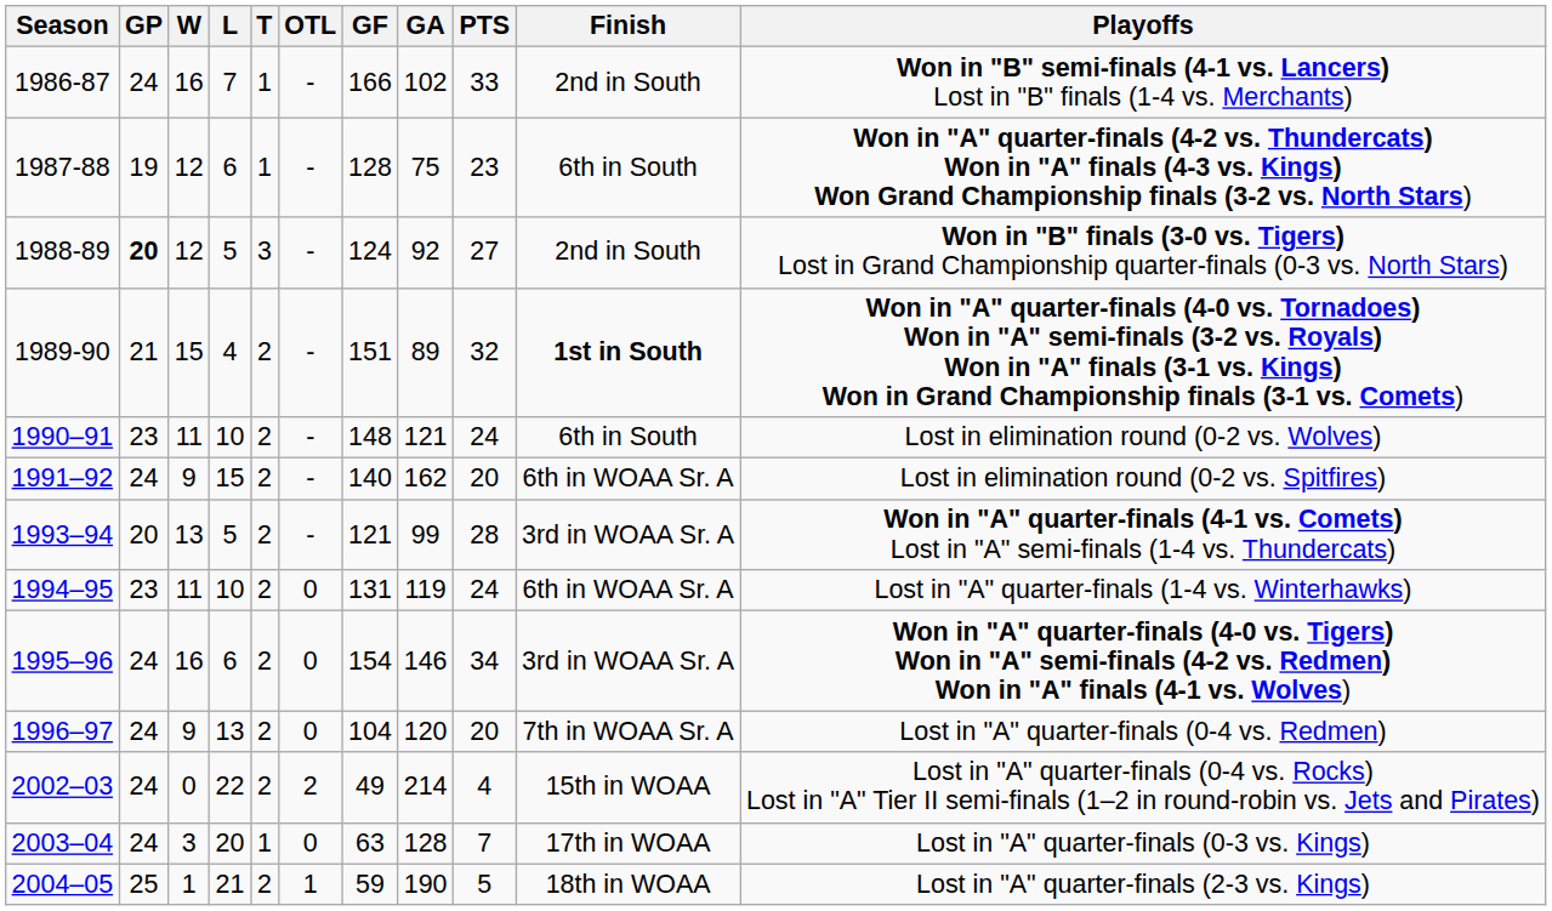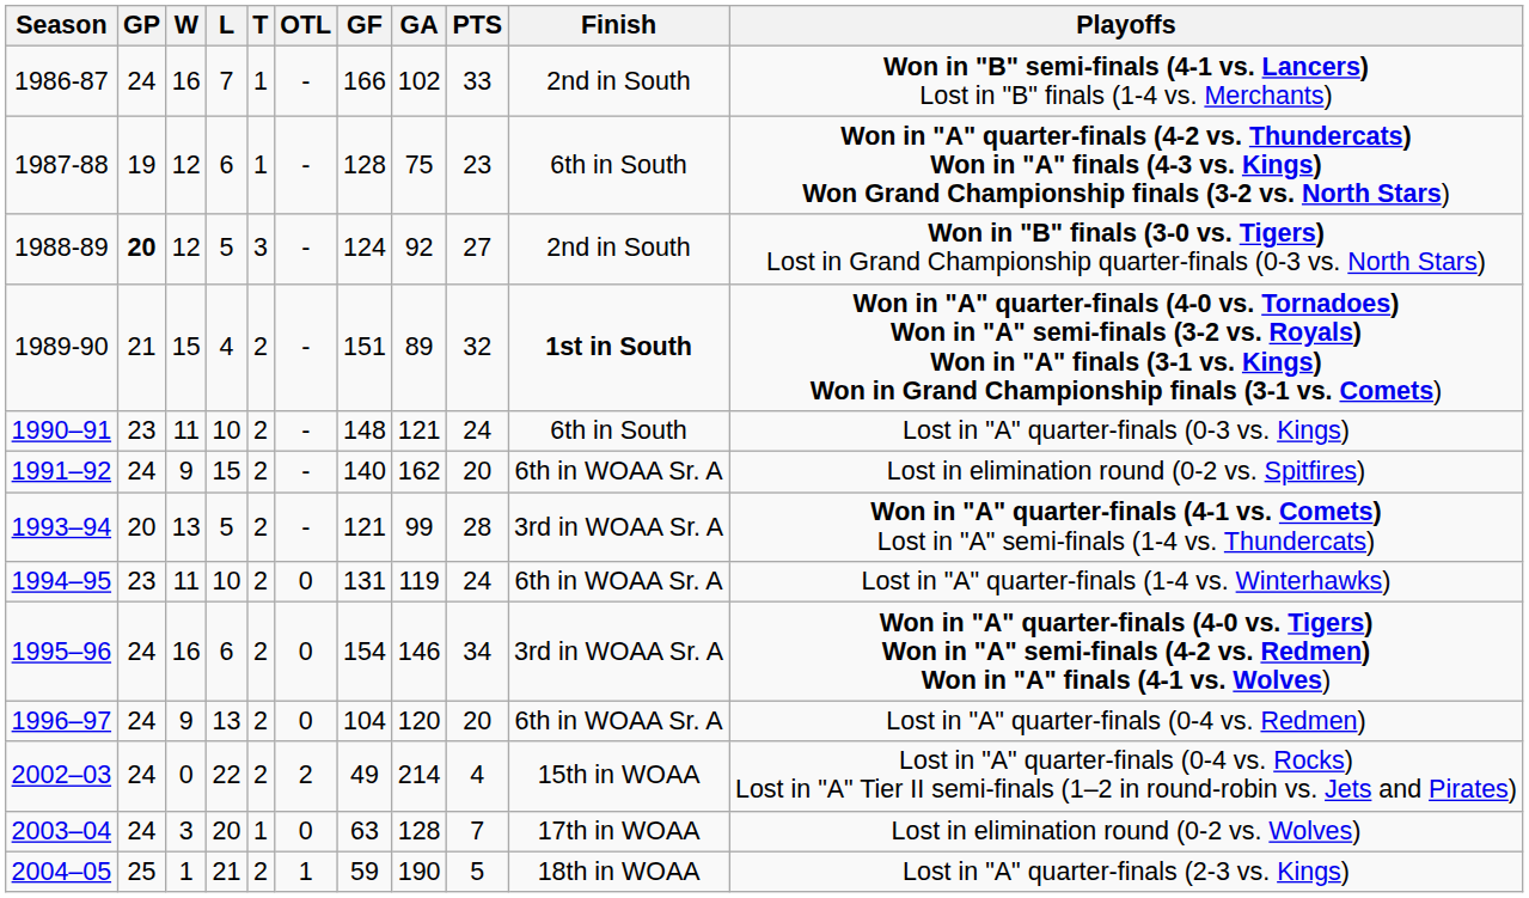1990–91 | Playoffs: Lost in elimination round (0-2 vs. Wolves) -> Lost in "A" quarter-finals (0-3 vs. Kings)
1996–97 | Finish: 7th in WOAA Sr. A -> 6th in WOAA Sr. A
2003–04 | Playoffs: Lost in "A" quarter-finals (0-3 vs. Kings) -> Lost in elimination round (0-2 vs. Wolves)
